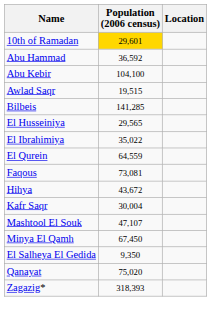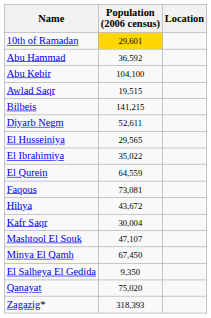Bilbeis | Population (2006 census): 141,285 -> 141,215
+ row: Diyarb Negm | 52,611
